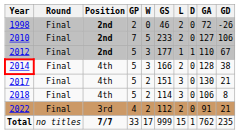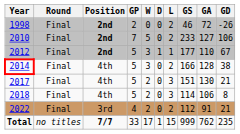columns swapped: D <-> GS
